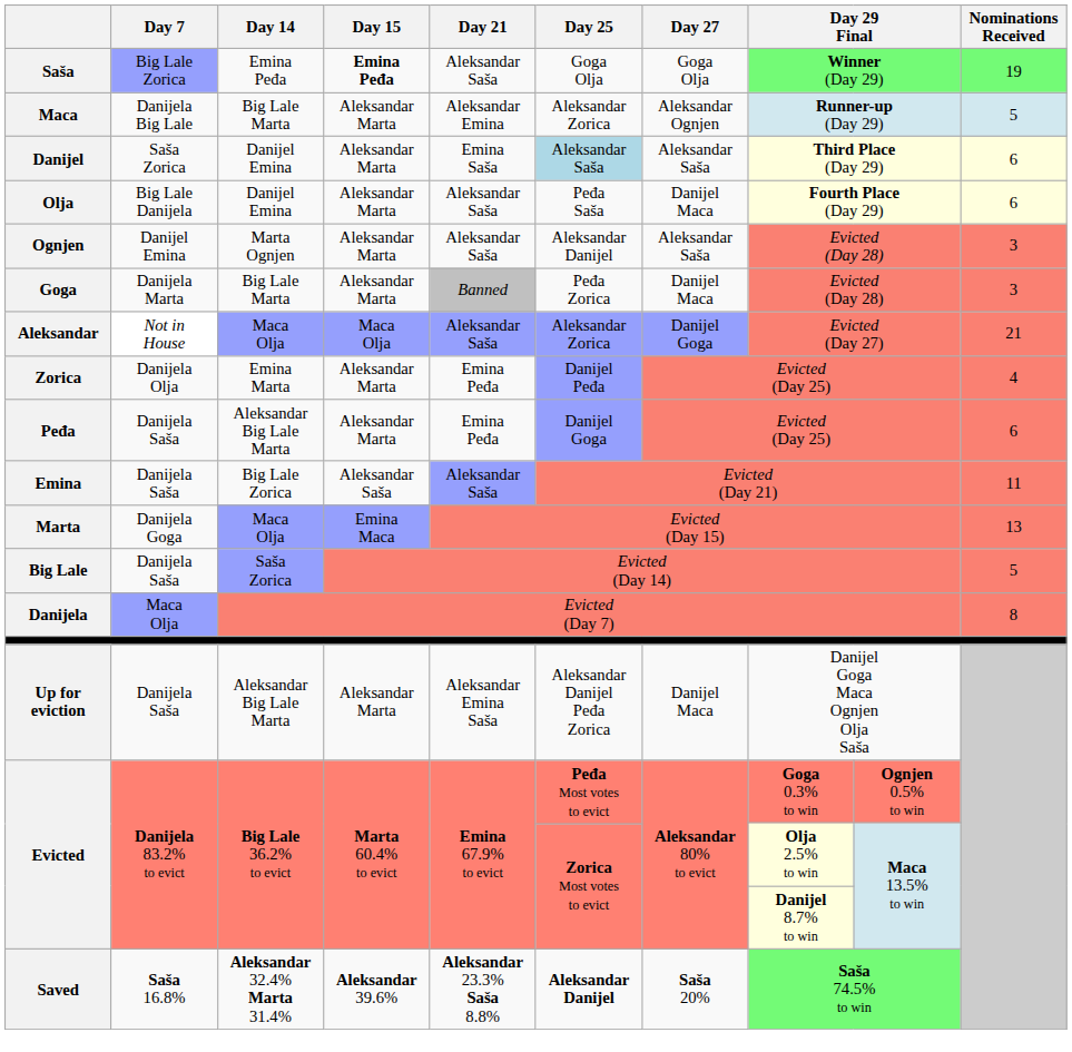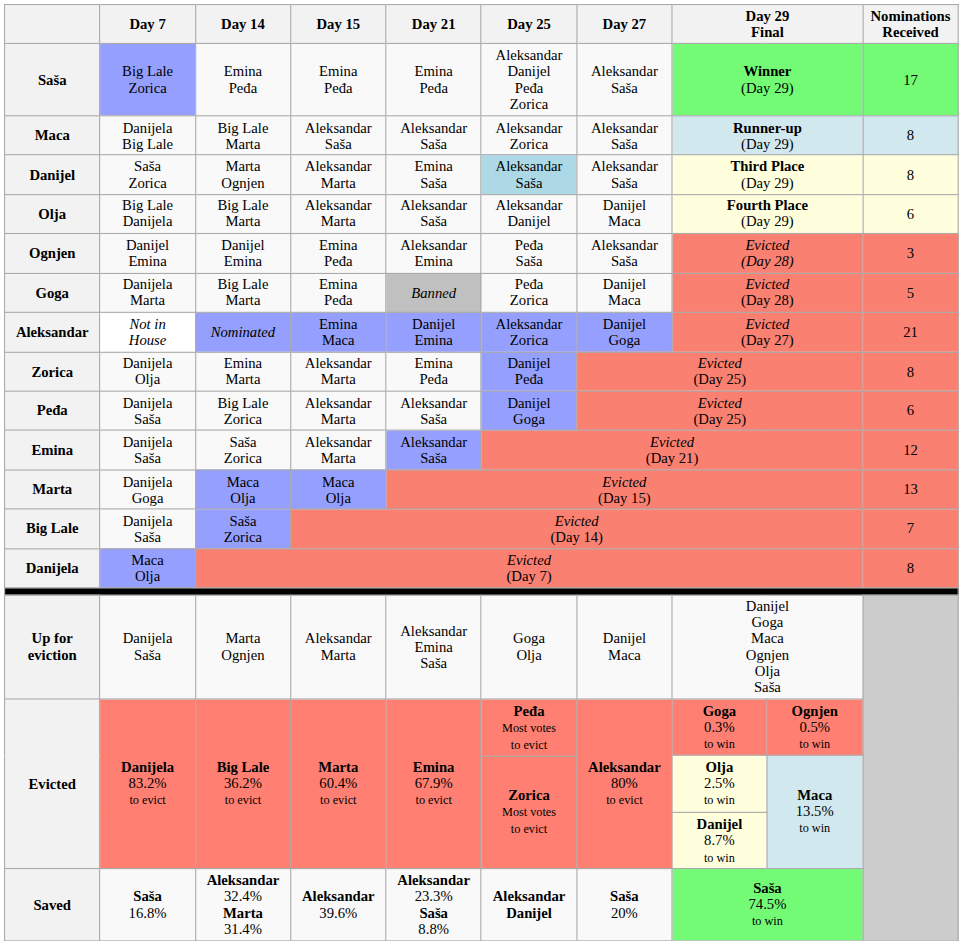Saša | Day 15: bold -> normal
Saša | Day 21: Aleksandar Saša -> Emina Peđa
Saša | Day 25: Goga Olja -> Aleksandar Danijel Peđa Zorica
Saša | Day 27: Goga Olja -> Aleksandar Saša
Saša | Nominations Received: 19 -> 17
Maca | Day 15: Aleksandar Marta -> Aleksandar Saša
Maca | Day 21: Aleksandar Emina -> Aleksandar Saša
Maca | Day 27: Aleksandar Ognjen -> Aleksandar Saša
Maca | Nominations Received: 5 -> 8
Danijel | Day 14: Danijel Emina -> Marta Ognjen
Danijel | Nominations Received: 6 -> 8
Olja | Day 14: Danijel Emina -> Big Lale Marta
Olja | Day 25: Peđa Saša -> Aleksandar Danijel
Ognjen | Day 14: Marta Ognjen -> Danijel Emina
Ognjen | Day 15: Aleksandar Marta -> Emina Peđa
Ognjen | Day 21: Aleksandar Saša -> Aleksandar Emina
Ognjen | Day 25: Aleksandar Danijel -> Peđa Saša
Goga | Day 15: Aleksandar Marta -> Emina Peđa
Goga | Nominations Received: 3 -> 5
Aleksandar | Day 14: Maca Olja -> Nominated
Aleksandar | Day 15: Maca Olja -> Emina Maca
Aleksandar | Day 21: Aleksandar Saša -> Danijel Emina
Zorica | Nominations Received: 4 -> 8
Peđa | Day 14: Aleksandar Big Lale Marta -> Big Lale Zorica
Peđa | Day 21: Emina Peđa -> Aleksandar Saša
Emina | Day 14: Big Lale Zorica -> Saša Zorica
Emina | Day 15: Aleksandar Saša -> Aleksandar Marta
Emina | Nominations Received: 11 -> 12
Marta | Day 15: Emina Maca -> Maca Olja
Big Lale | Nominations Received: 5 -> 7
Up for eviction | Day 14: Aleksandar Big Lale Marta -> Marta Ognjen
Up for eviction | Day 25: Aleksandar Danijel Peđa Zorica -> Goga Olja
